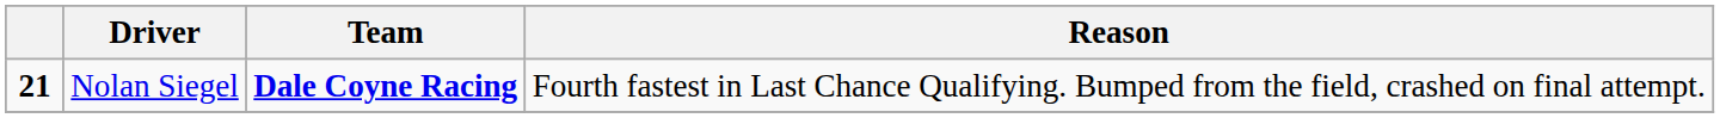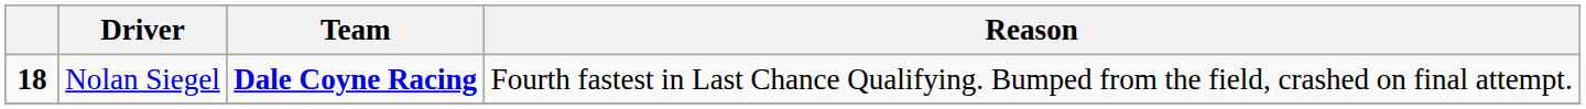Nolan Siegel | column 1: 21 -> 18
